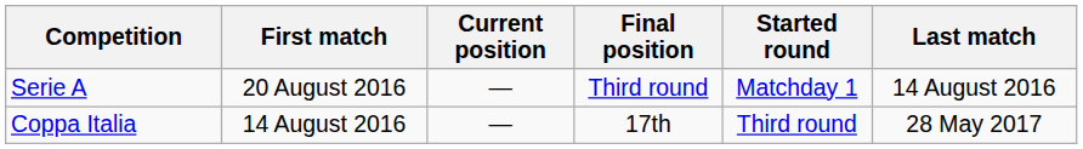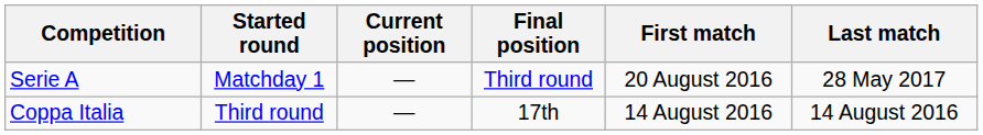columns swapped: Started round <-> First match
Serie A | Last match: 14 August 2016 -> 28 May 2017
Coppa Italia | Last match: 28 May 2017 -> 14 August 2016
